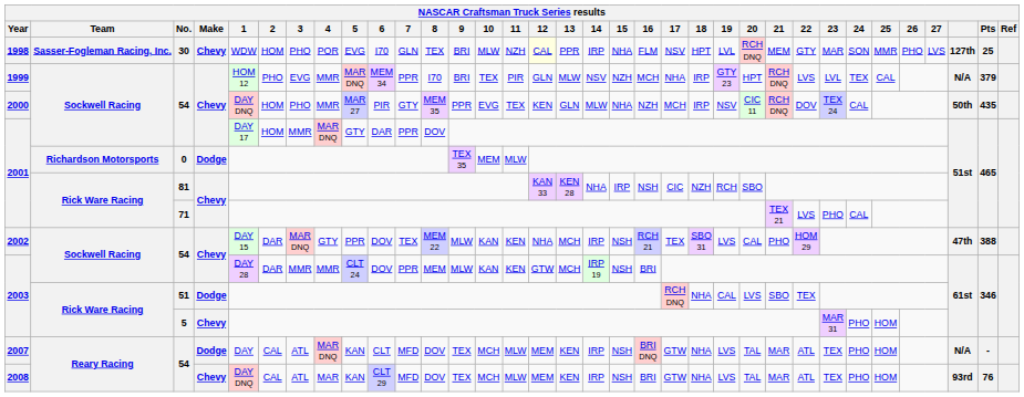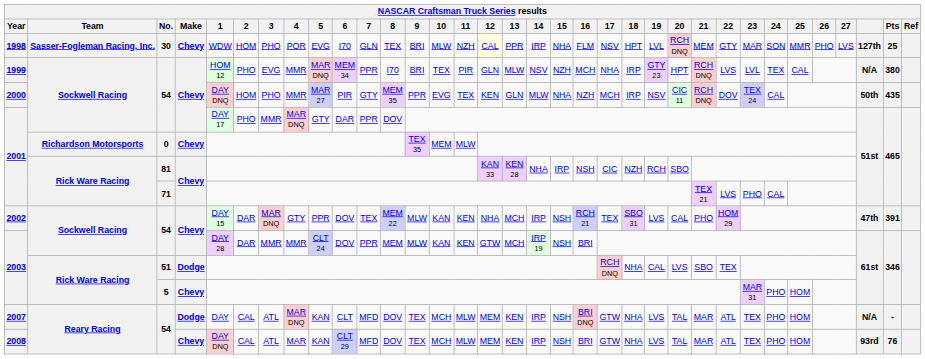1999 | Pts: 379 -> 380
2001 / 54 | 2: HOM -> PHO
2001 / 0 | Make: Dodge -> Chevy
2002 | Pts: 388 -> 391
